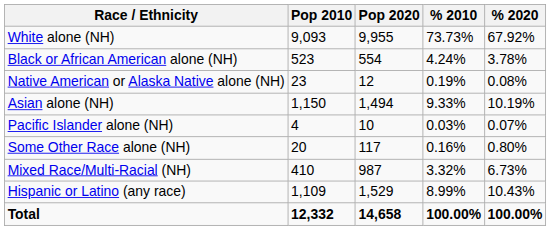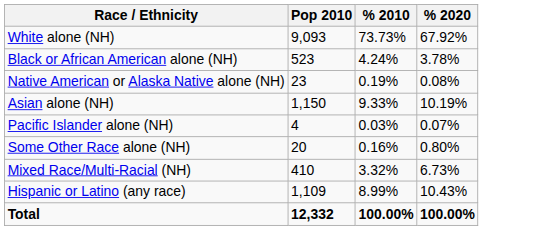- column: Pop 2020 | 9,955 | 554 | 12 | 1,494 | 10 | 117 | 987 | 1,529 | 14,658
